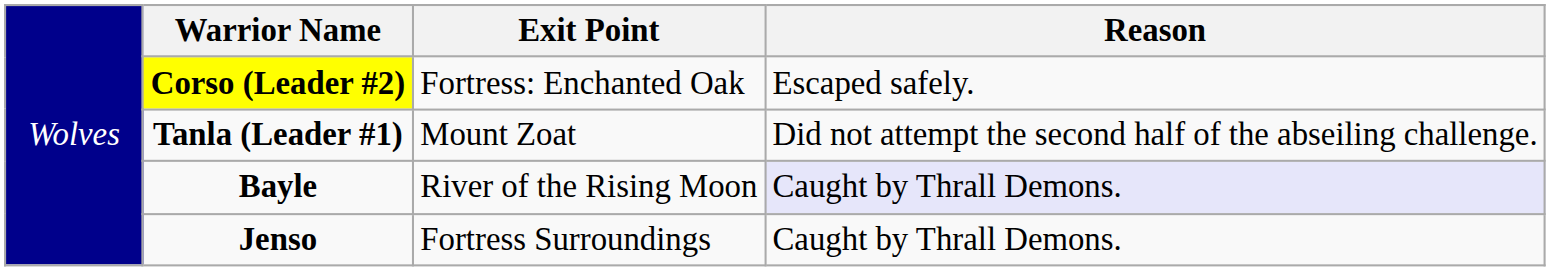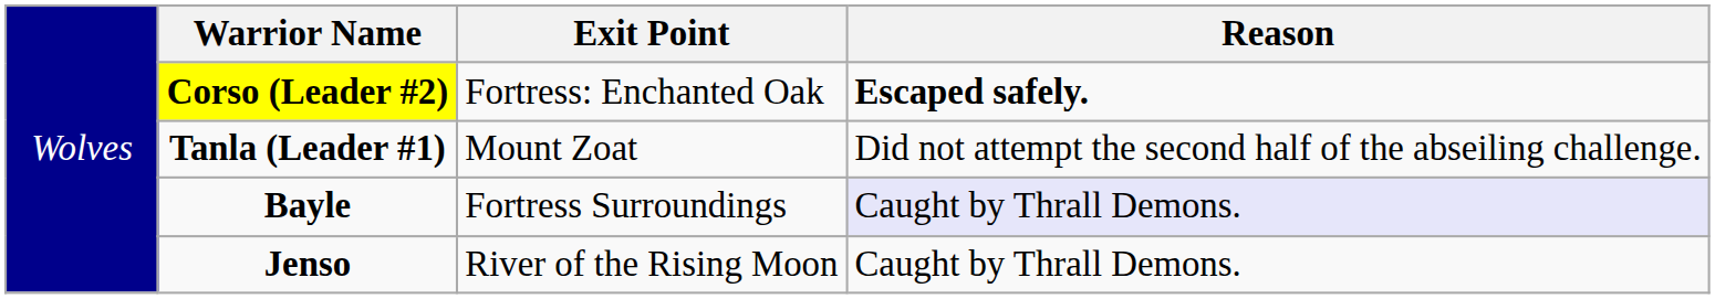Corso (Leader #2) | column 4: normal -> bold
Bayle | column 3: River of the Rising Moon -> Fortress Surroundings
Jenso | column 3: Fortress Surroundings -> River of the Rising Moon
